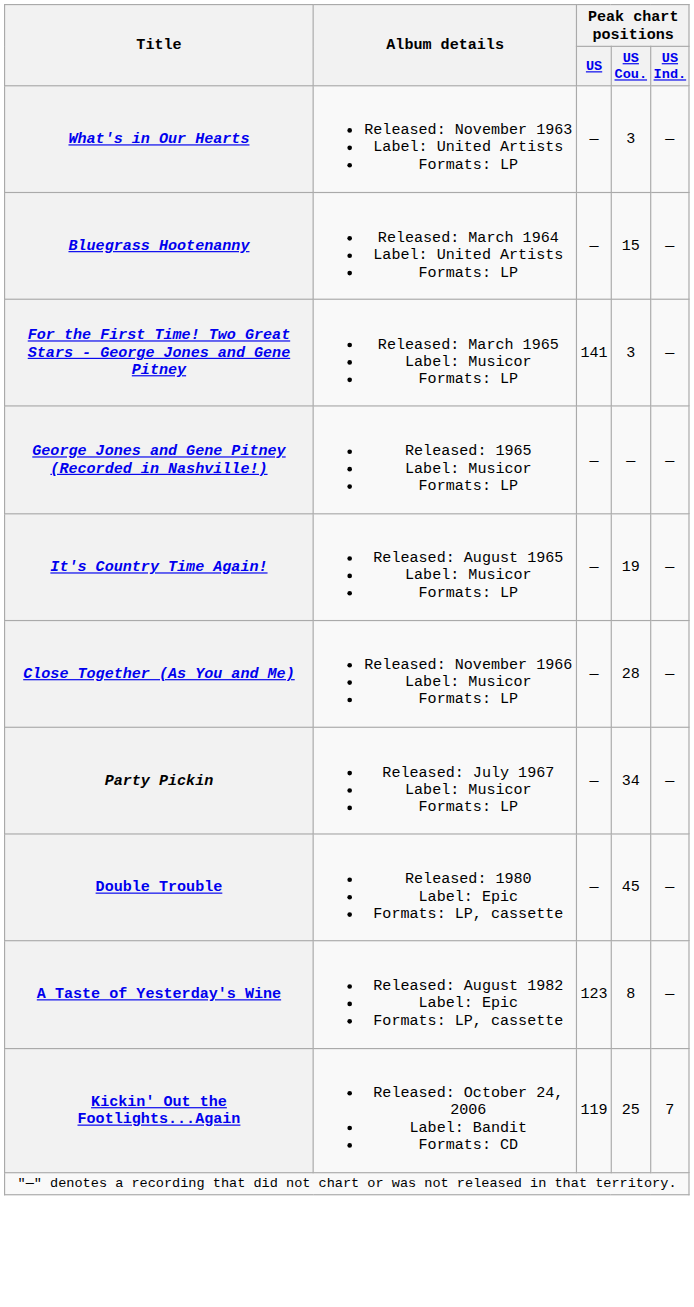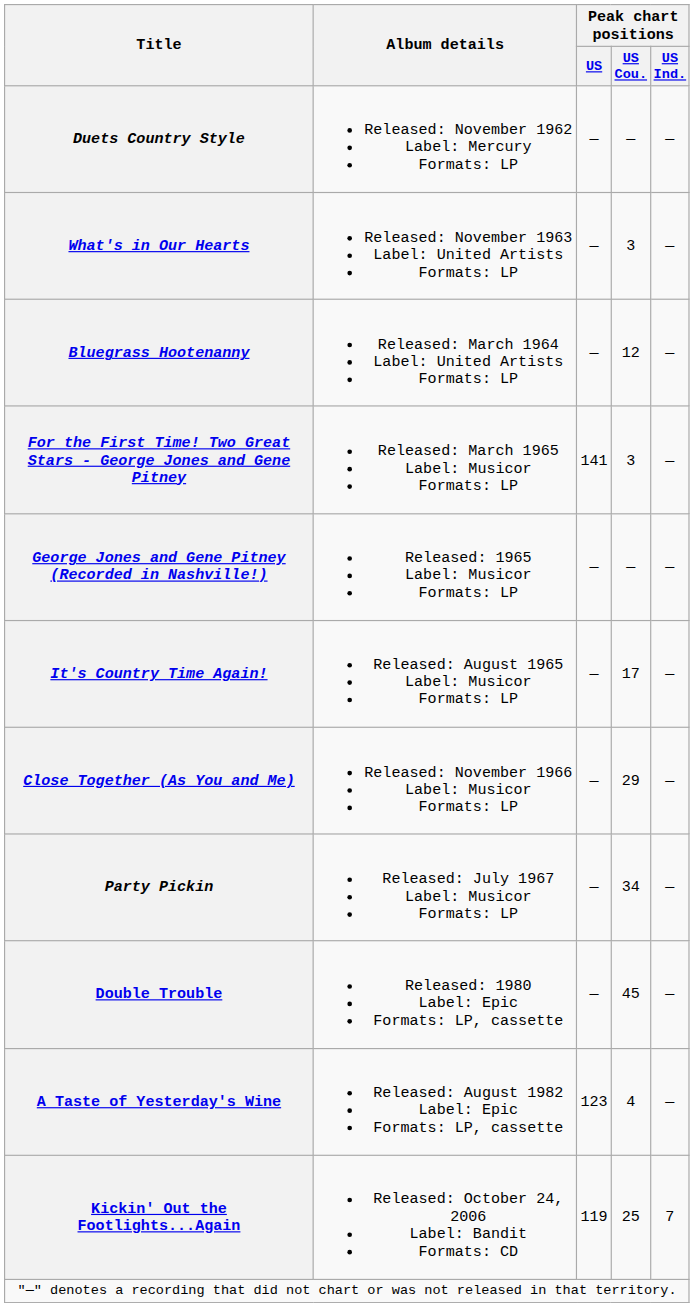+ row: Duets Country Style | Released: November 1962 Label: Mercury Formats: LP | — | — | —
Bluegrass Hootenanny | Peak chart positions / US Cou.: 15 -> 12
It's Country Time Again! | Peak chart positions / US Cou.: 19 -> 17
Close Together (As You and Me) | Peak chart positions / US Cou.: 28 -> 29
A Taste of Yesterday's Wine | Peak chart positions / US Cou.: 8 -> 4
